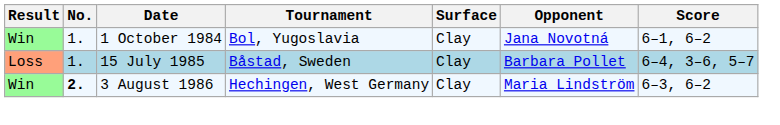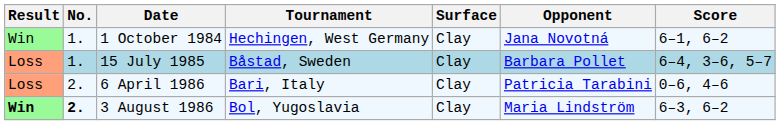1 October 1984 | Tournament: Bol, Yugoslavia -> Hechingen, West Germany
+ row: Loss | 2. | 6 April 1986 | Bari, Italy | Clay | Patricia Tarabini | 0–6, 4–6
3 August 1986 | Result: normal -> bold
3 August 1986 | Tournament: Hechingen, West Germany -> Bol, Yugoslavia
